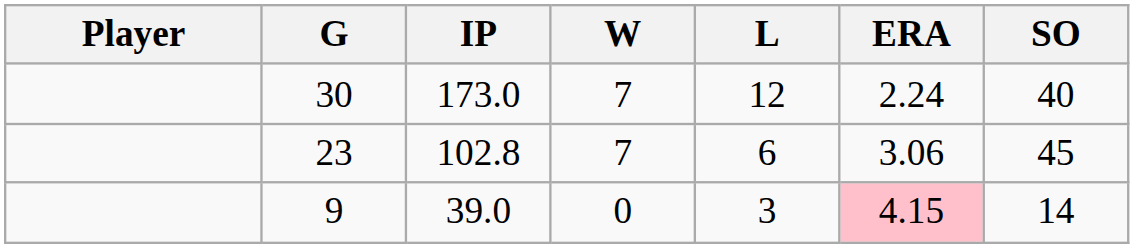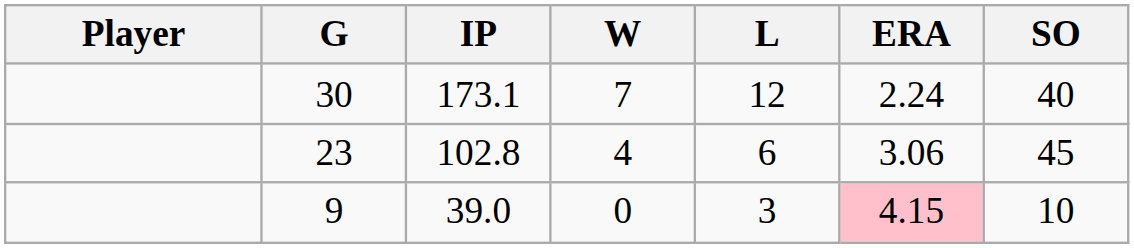30 | IP: 173.0 -> 173.1
23 | W: 7 -> 4
9 | SO: 14 -> 10
